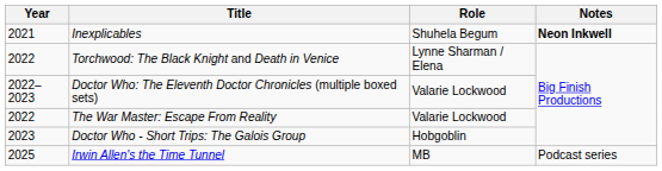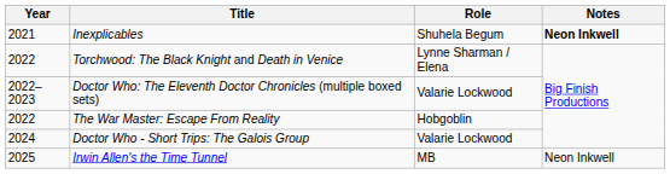The War Master: Escape From Reality | Role: Valarie Lockwood -> Hobgoblin
Doctor Who - Short Trips: The Galois Group | Year: 2023 -> 2024
Doctor Who - Short Trips: The Galois Group | Role: Hobgoblin -> Valarie Lockwood
Irwin Allen's the Time Tunnel | Notes: Podcast series -> Neon Inkwell
